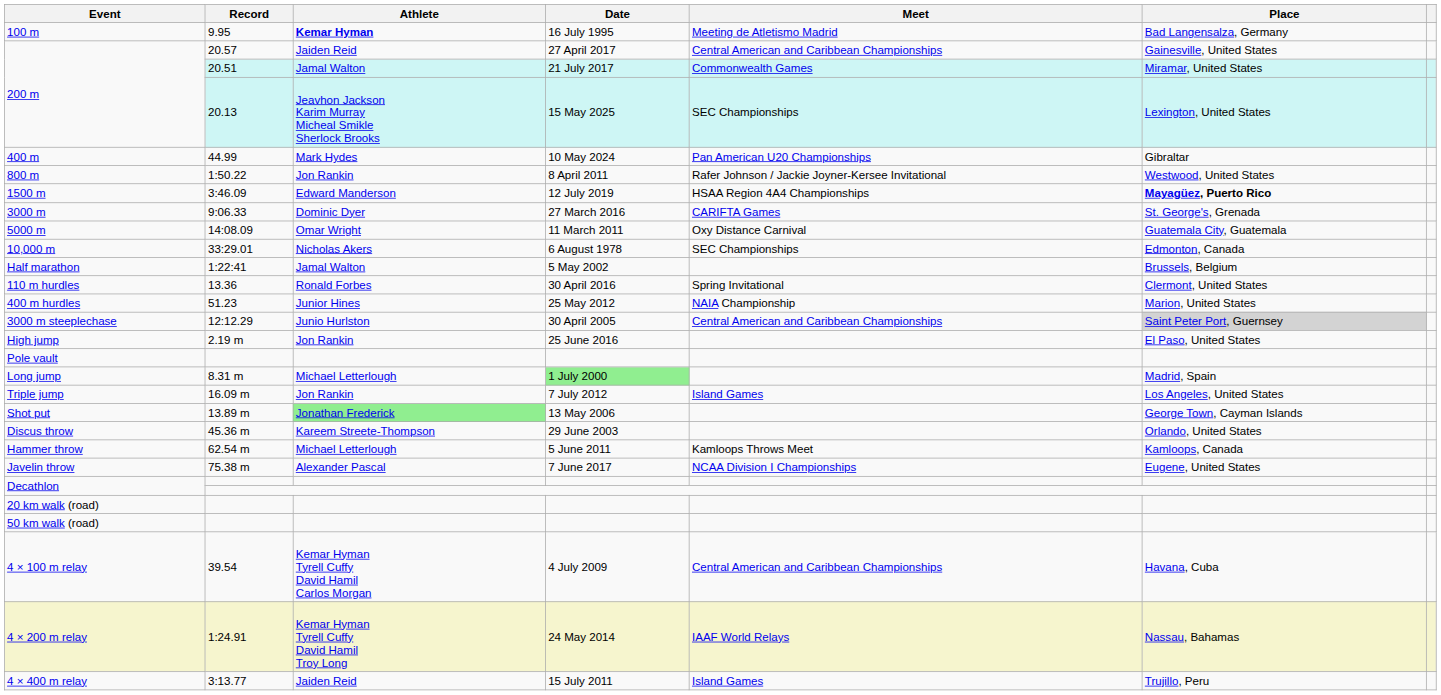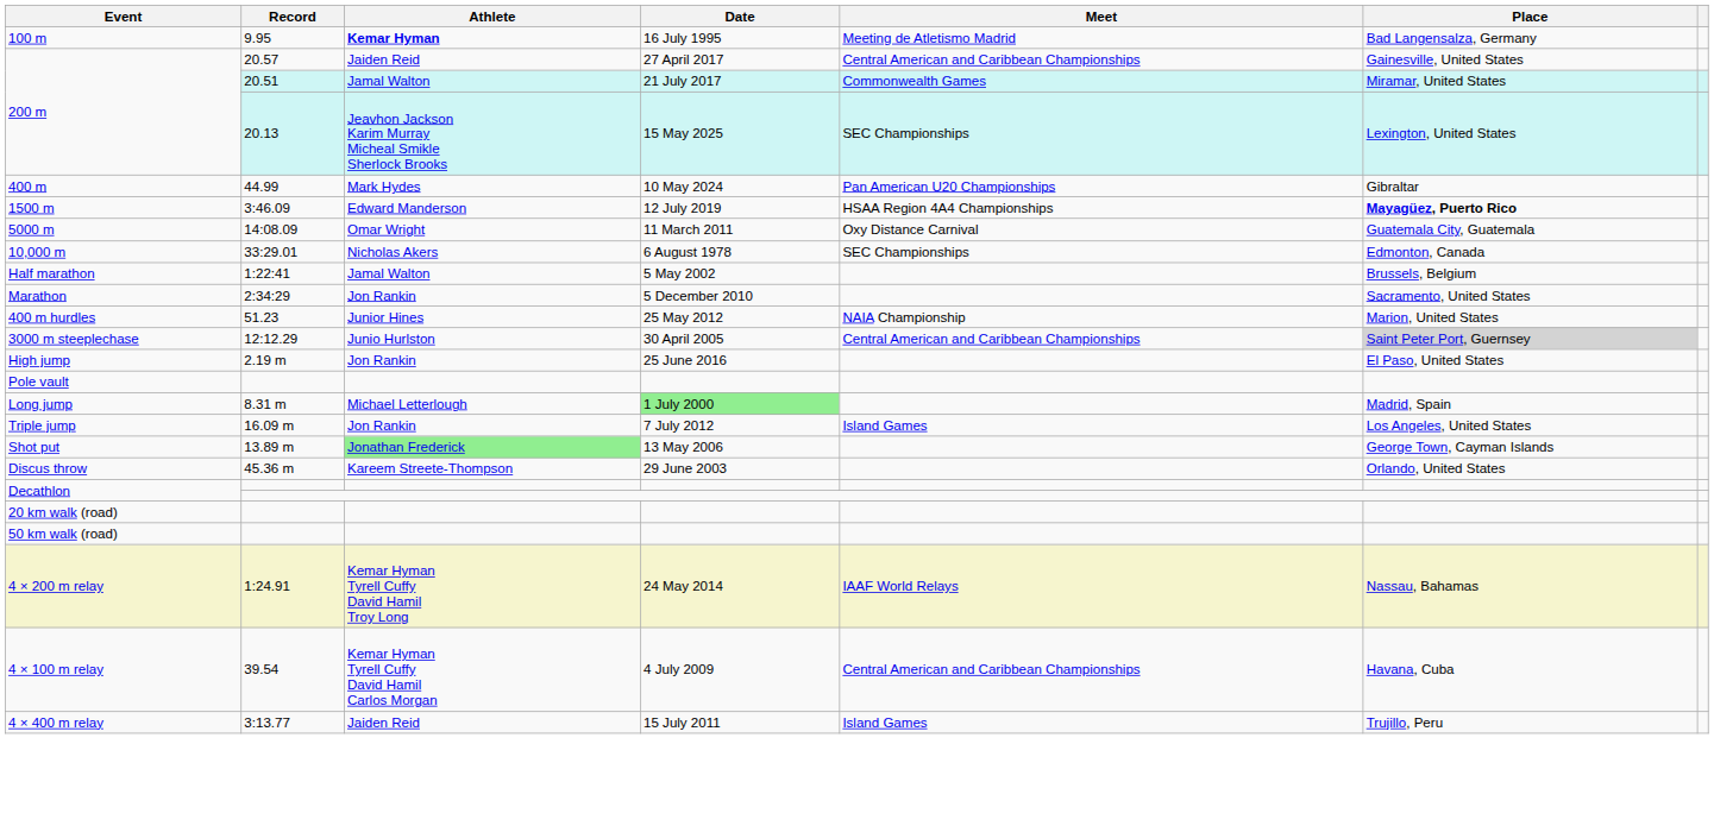- row: 800 m | 1:50.22 | Jon Rankin | 8 April 2011 | Rafer Johnson / Jackie Joyner-Kersee Invitational | Westwood, United States
- row: 3000 m | 9:06.33 | Dominic Dyer | 27 March 2016 | CARIFTA Games | St. George's, Grenada
+ row: Marathon | 2:34:29 | Jon Rankin | 5 December 2010 | Sacramento, United States
- row: 110 m hurdles | 13.36 | Ronald Forbes | 30 April 2016 | Spring Invitational | Clermont, United States
- row: Hammer throw | 62.54 m | Michael Letterlough | 5 June 2011 | Kamloops Throws Meet | Kamloops, Canada
- row: Javelin throw | 75.38 m | Alexander Pascal | 7 June 2017 | NCAA Division I Championships | Eugene, United States
rows swapped: 4 × 100 m relay <-> 4 × 200 m relay
